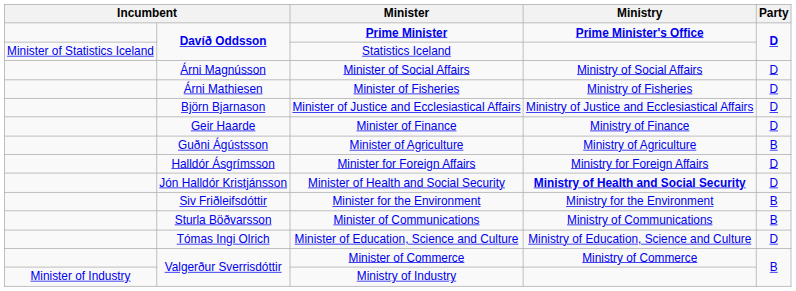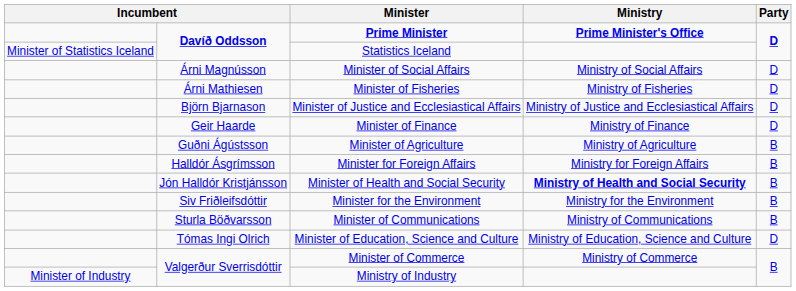Minister for Foreign Affairs | Party: D -> B
Minister of Health and Social Security | Party: D -> B
